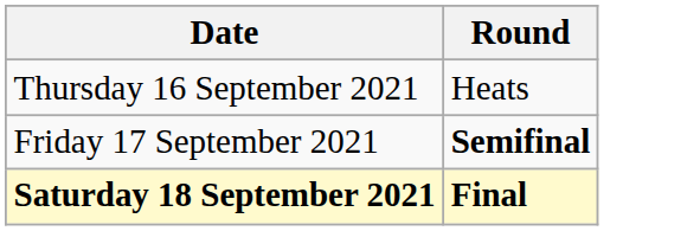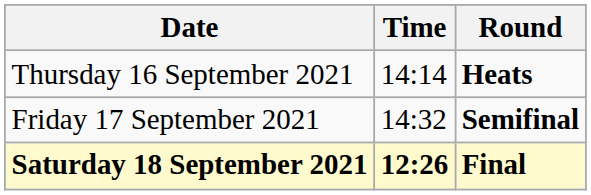+ column: Time | 14:14 | 14:32 | 12:26
Thursday 16 September 2021 | Round: normal -> bold
